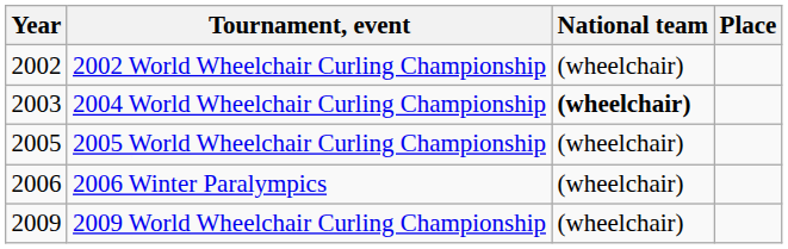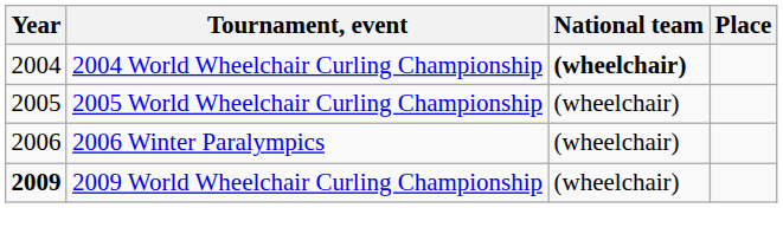- row: 2002 | 2002 World Wheelchair Curling Championship | (wheelchair)
2004 World Wheelchair Curling Championship | Year: 2003 -> 2004
2009 World Wheelchair Curling Championship | Year: normal -> bold
